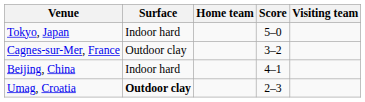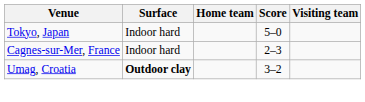Cagnes-sur-Mer, France | Surface: Outdoor clay -> Indoor hard
Cagnes-sur-Mer, France | Score: 3–2 -> 2–3
- row: Beijing, China | Indoor hard | 4–1
Umag, Croatia | Score: 2–3 -> 3–2
